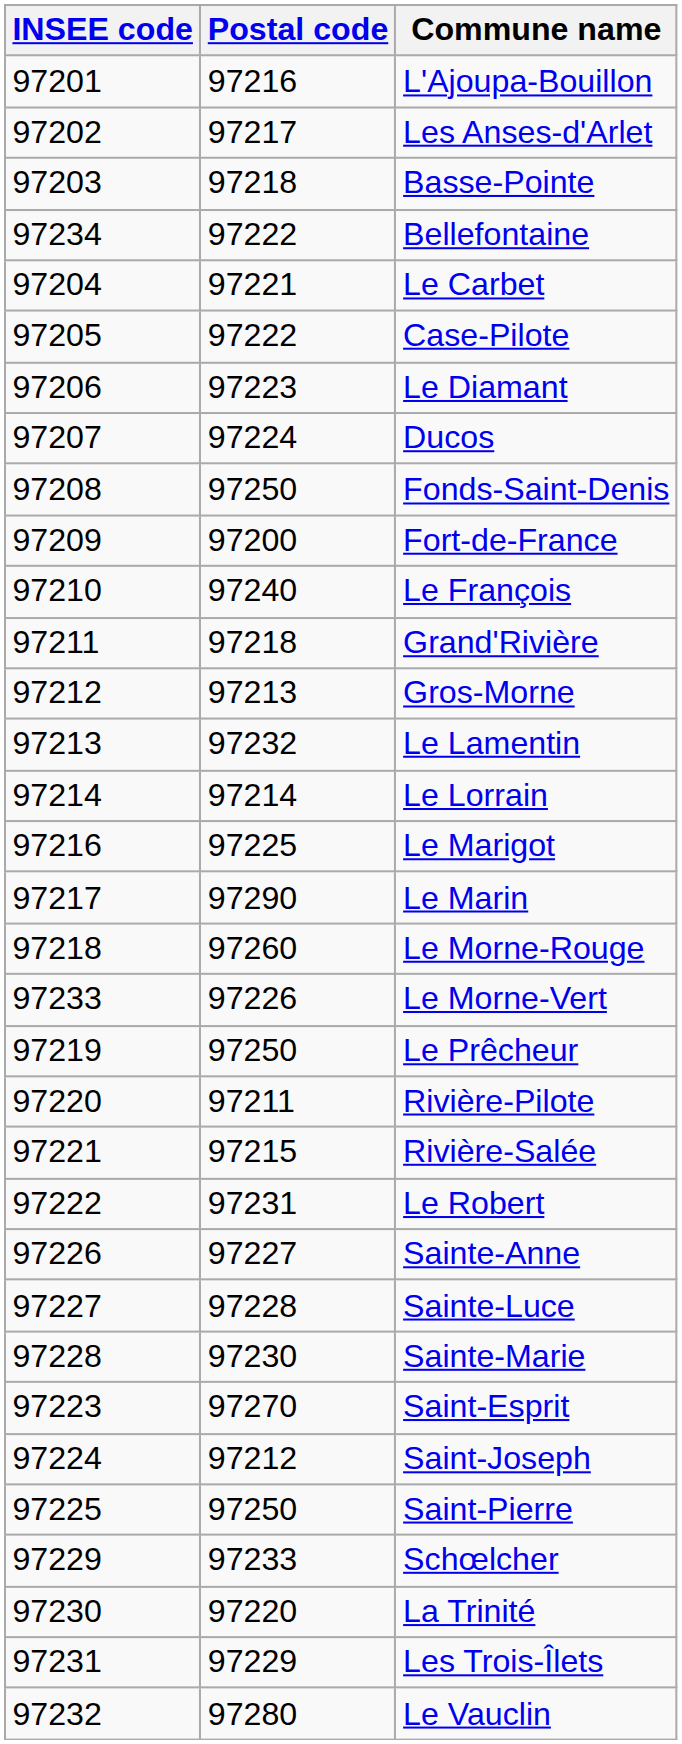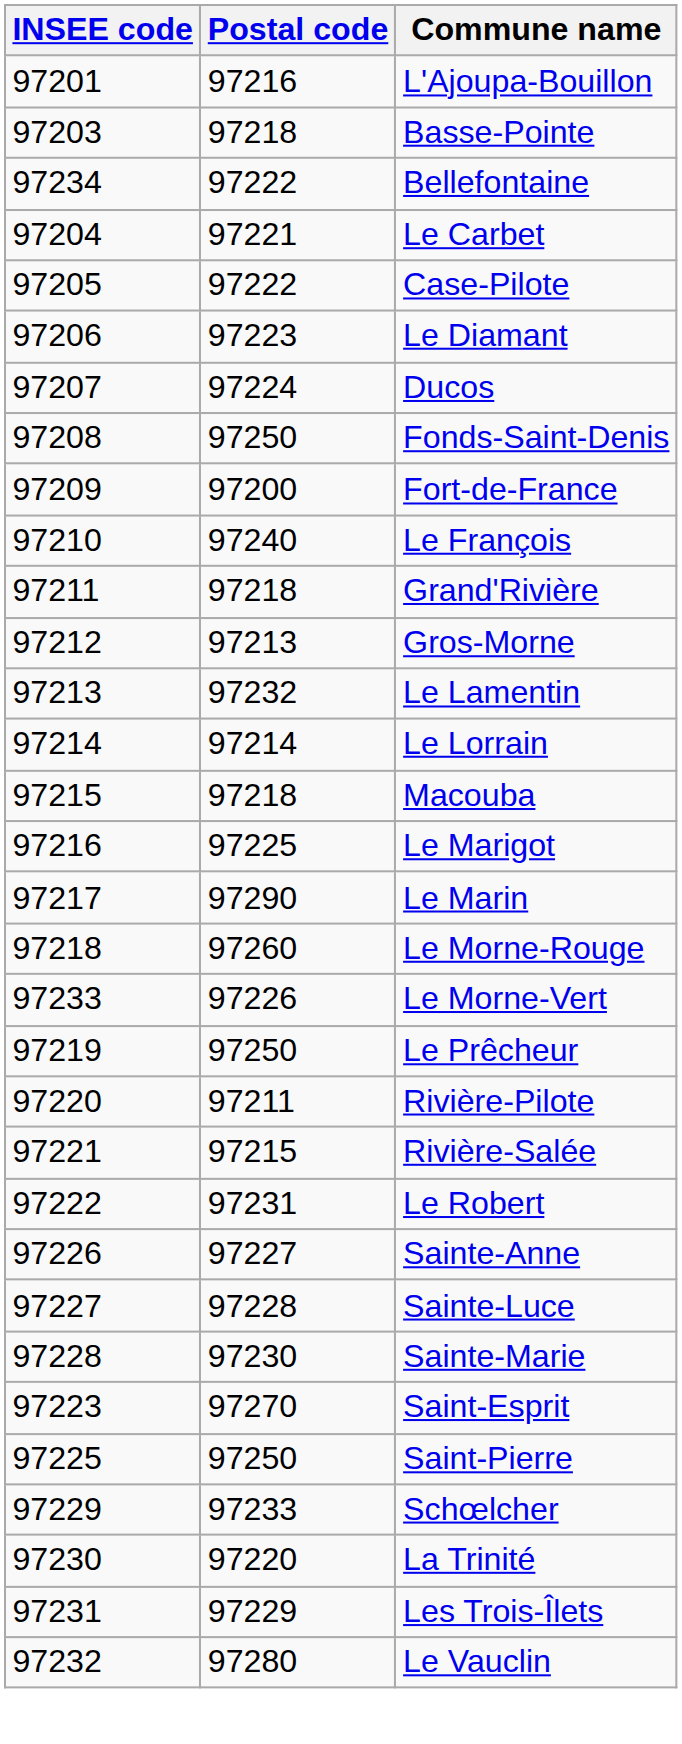- row: 97202 | 97217 | Les Anses-d'Arlet
+ row: 97215 | 97218 | Macouba
- row: 97224 | 97212 | Saint-Joseph
